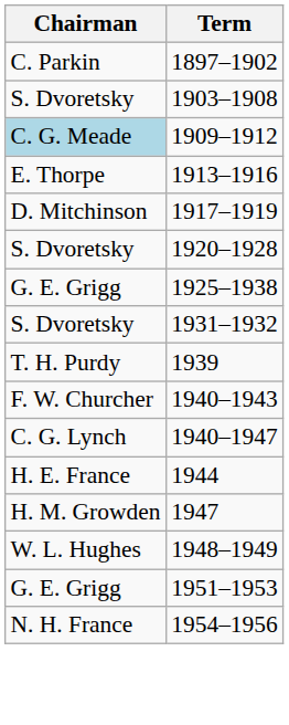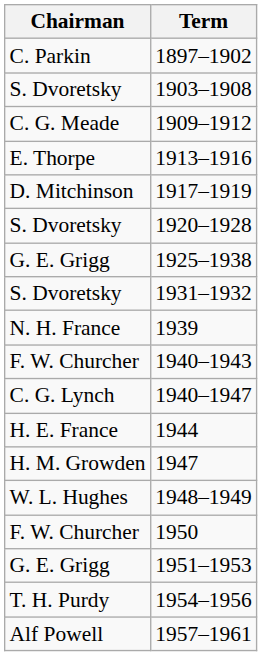1909–1912 | Chairman: lightblue background -> no background
1939 | Chairman: T. H. Purdy -> N. H. France
+ row: F. W. Churcher | 1950
1954–1956 | Chairman: N. H. France -> T. H. Purdy
+ row: Alf Powell | 1957–1961
